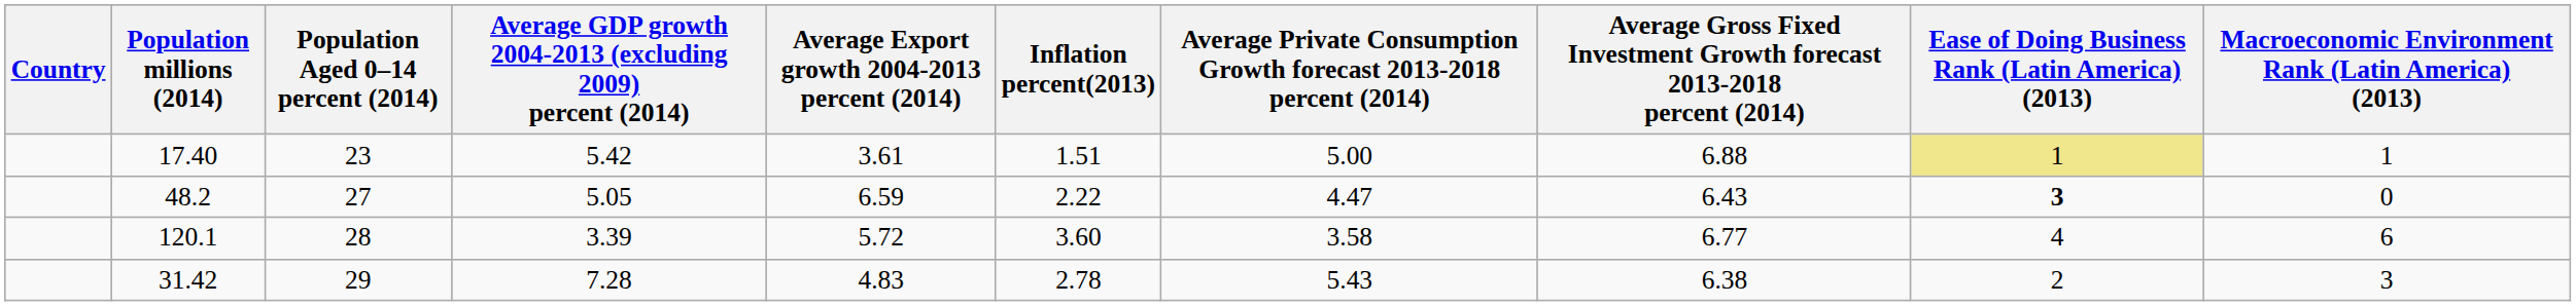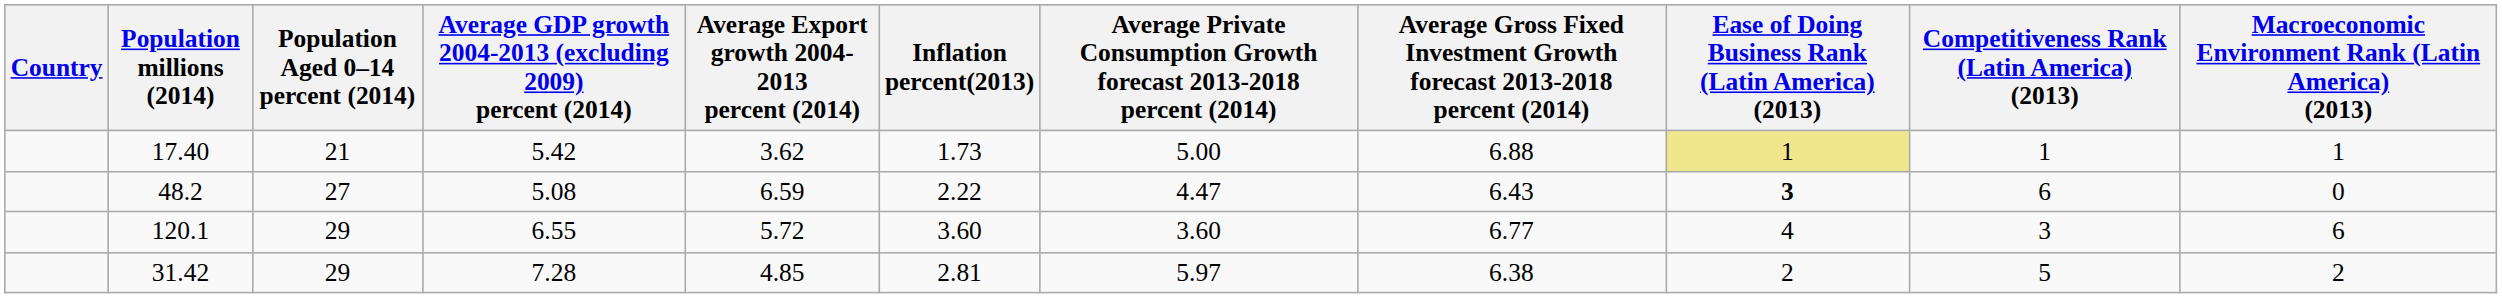+ column: Competitiveness Rank (Latin America) (2013) | 1 | 6 | 3 | 5
17.40 | Population Aged 0–14 percent (2014): 23 -> 21
17.40 | Average Export growth 2004-2013 percent (2014): 3.61 -> 3.62
17.40 | Inflation percent(2013): 1.51 -> 1.73
48.2 | Average GDP growth 2004-2013 (excluding 2009) percent (2014): 5.05 -> 5.08
120.1 | Population Aged 0–14 percent (2014): 28 -> 29
120.1 | Average GDP growth 2004-2013 (excluding 2009) percent (2014): 3.39 -> 6.55
120.1 | column 7: 3.58 -> 3.60
31.42 | Average Export growth 2004-2013 percent (2014): 4.83 -> 4.85
31.42 | Inflation percent(2013): 2.78 -> 2.81
31.42 | column 7: 5.43 -> 5.97
31.42 | Macroeconomic Environment Rank (Latin America) (2013): 3 -> 2
